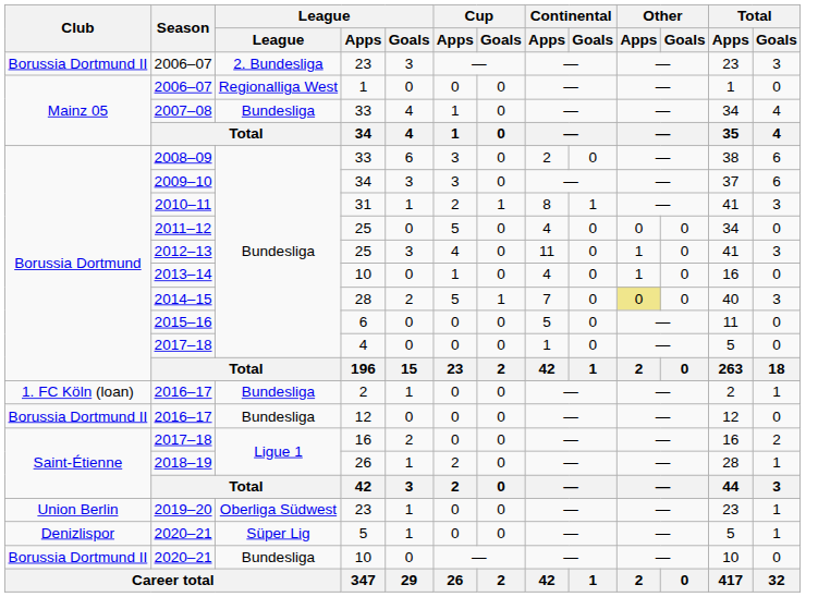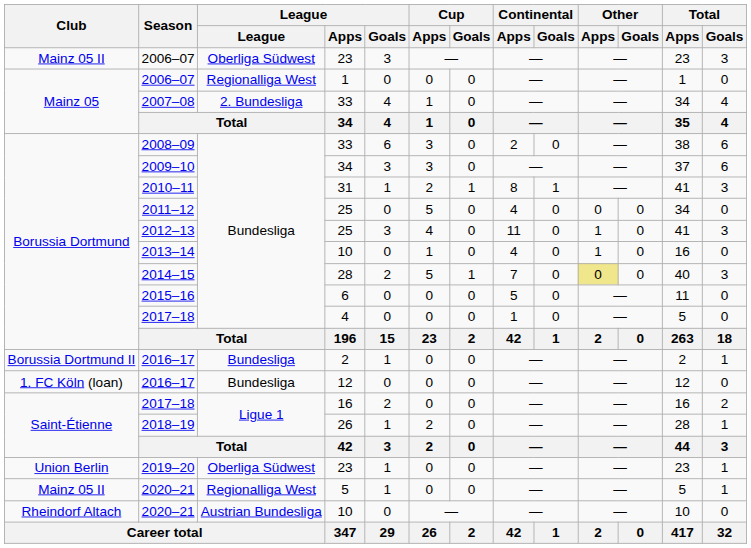2006–07 / 23 | Club: Borussia Dortmund II -> Mainz 05 II
2006–07 / 23 | League: 2. Bundesliga -> Oberliga Südwest
2007–08 | League: Bundesliga -> 2. Bundesliga
2016–17 / 2 | Club: 1. FC Köln (loan) -> Borussia Dortmund II
2016–17 / 12 | Club: Borussia Dortmund II -> 1. FC Köln (loan)
2020–21 / 5 | Club: Denizlispor -> Mainz 05 II
2020–21 / 5 | League: Süper Lig -> Regionalliga West
2020–21 / 10 | Club: Borussia Dortmund II -> Rheindorf Altach
2020–21 / 10 | League: Bundesliga -> Austrian Bundesliga
